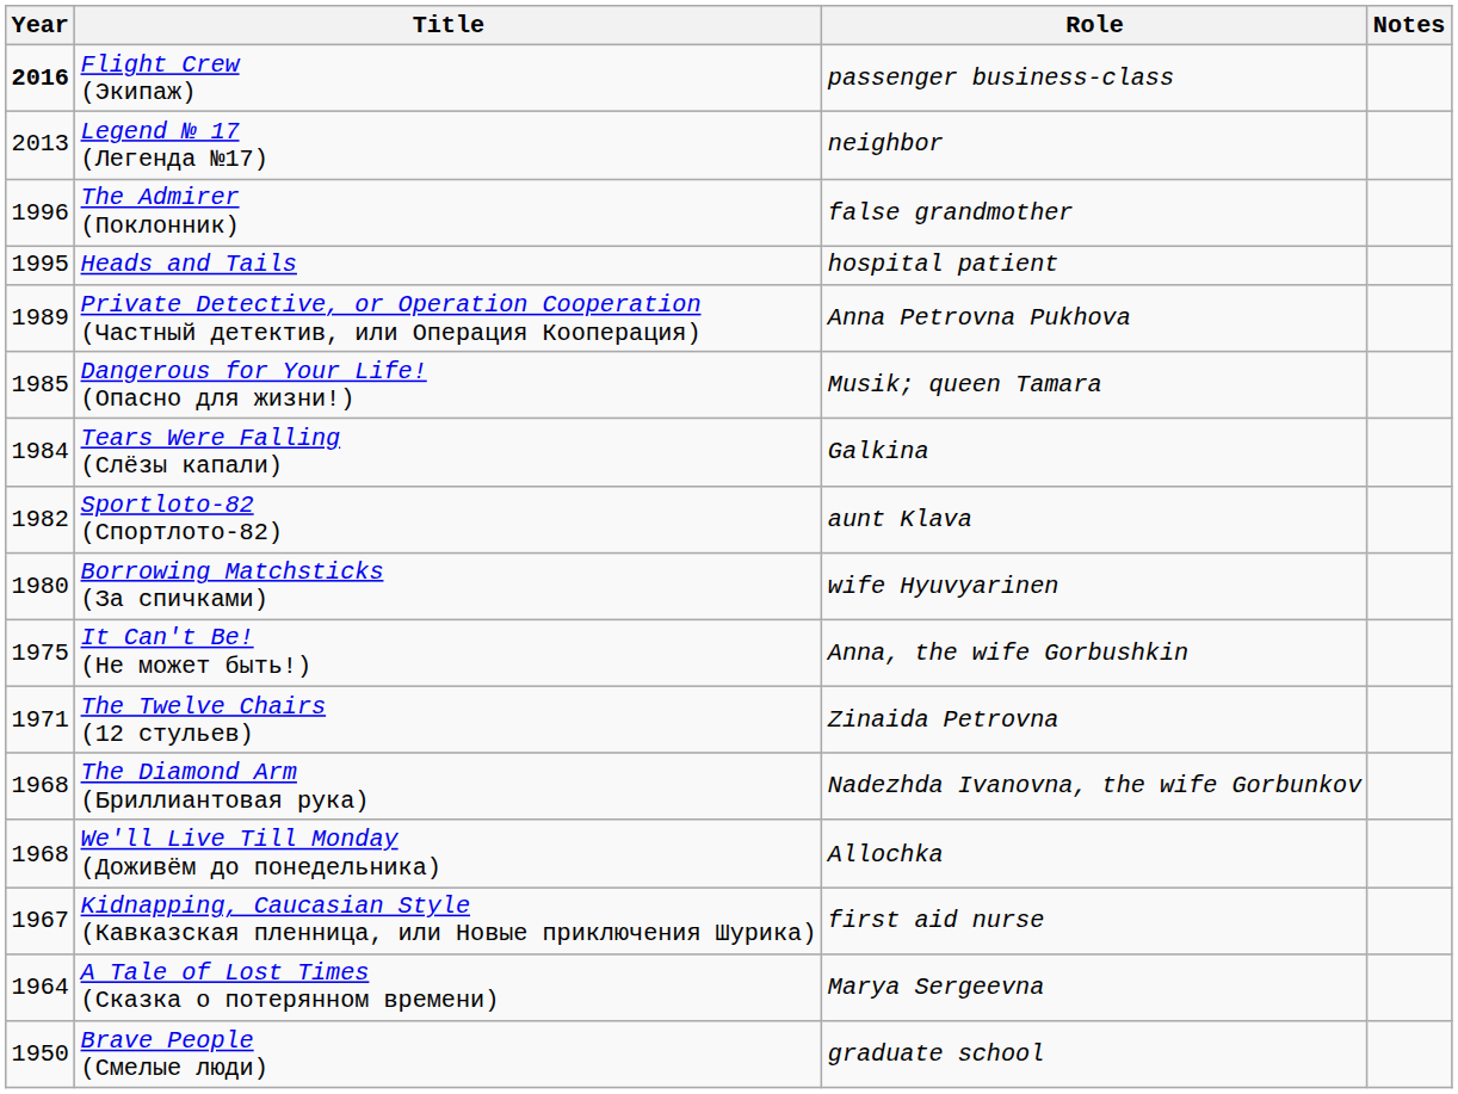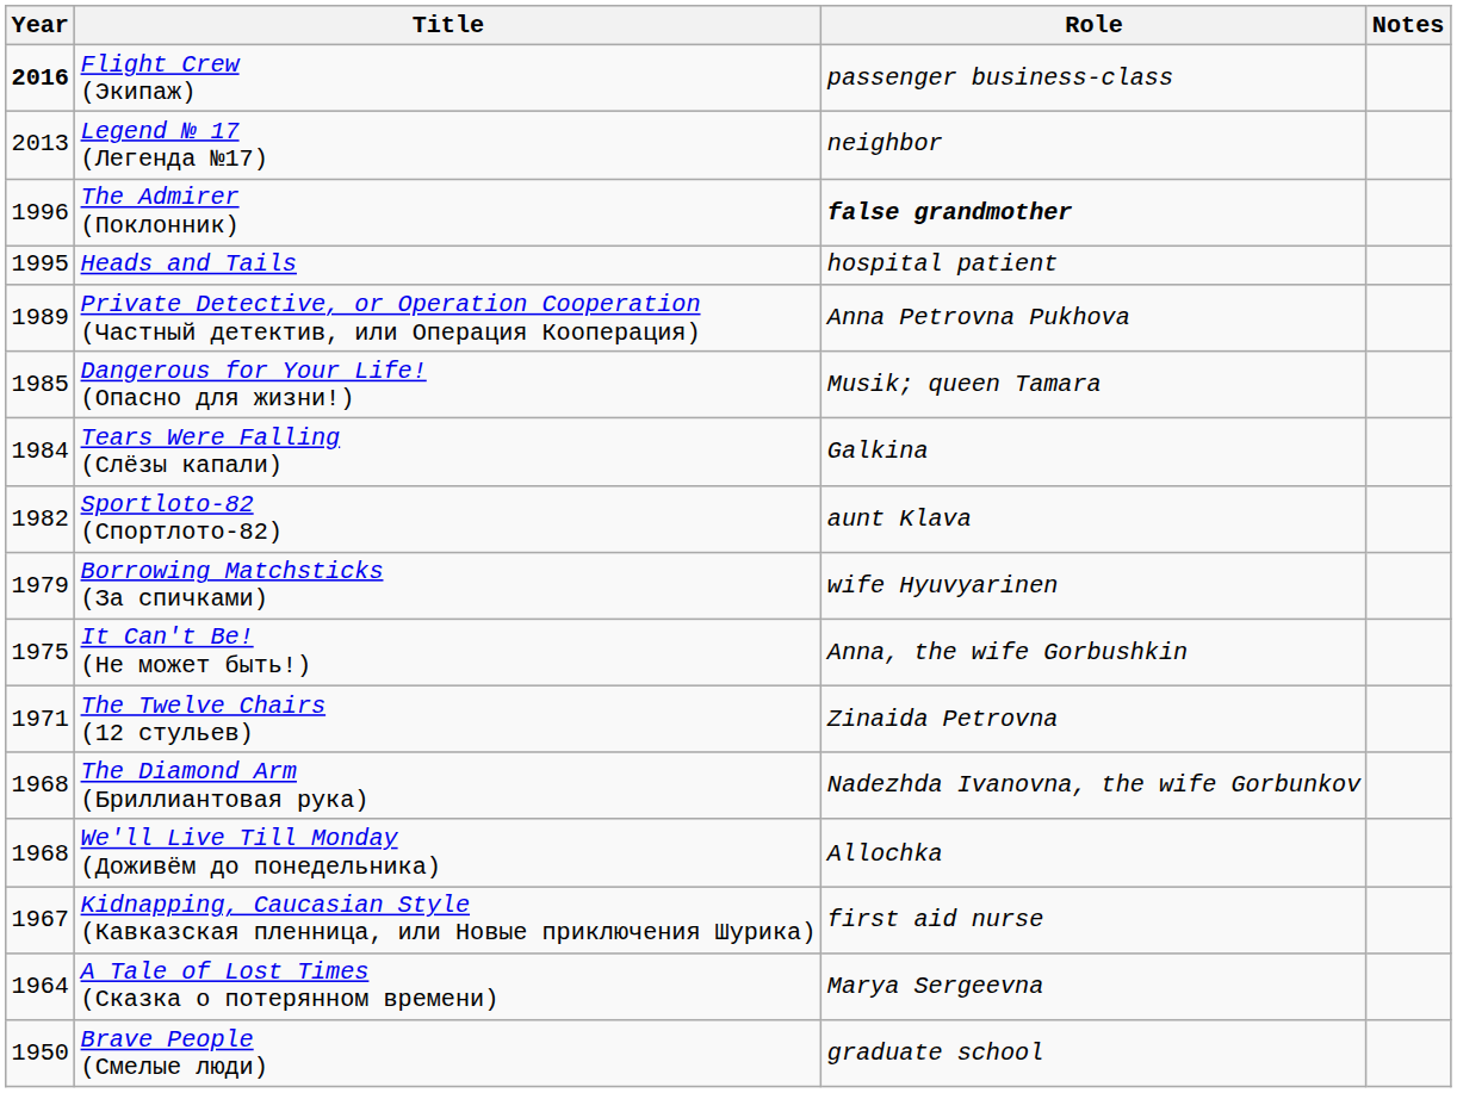The Admirer (Поклонник) | Role: normal -> bold
Borrowing Matchsticks (За спичками) | Year: 1980 -> 1979
